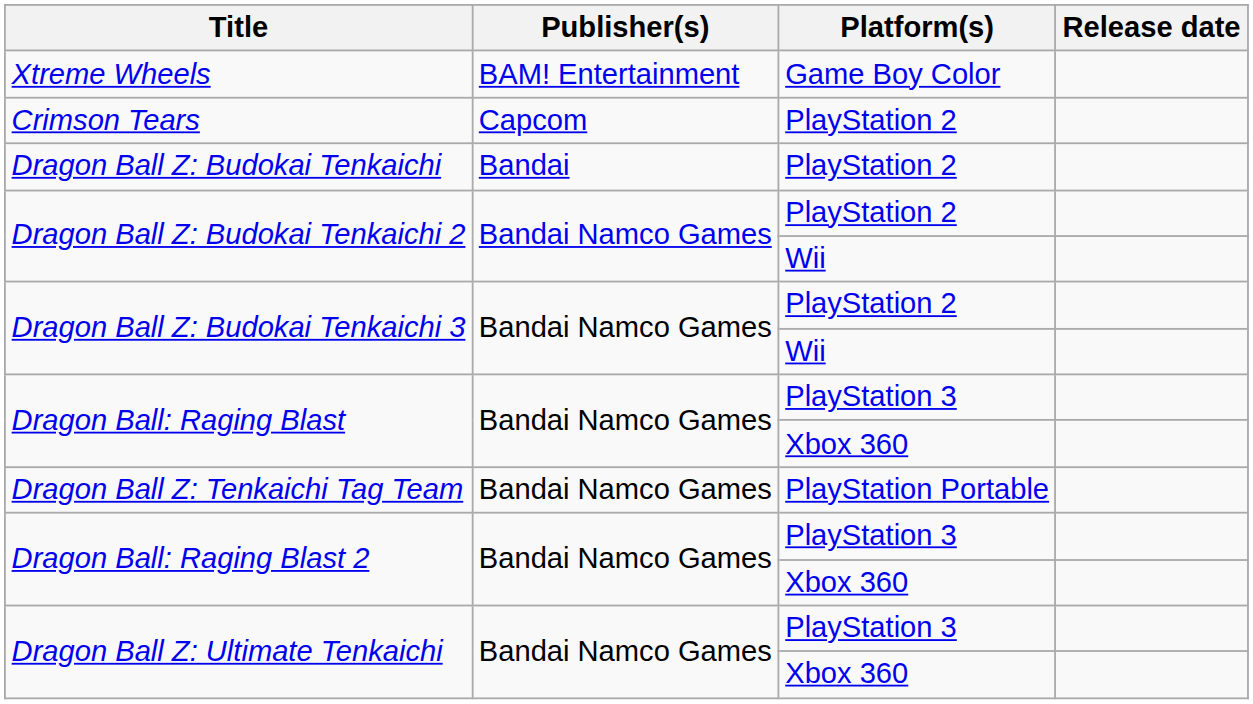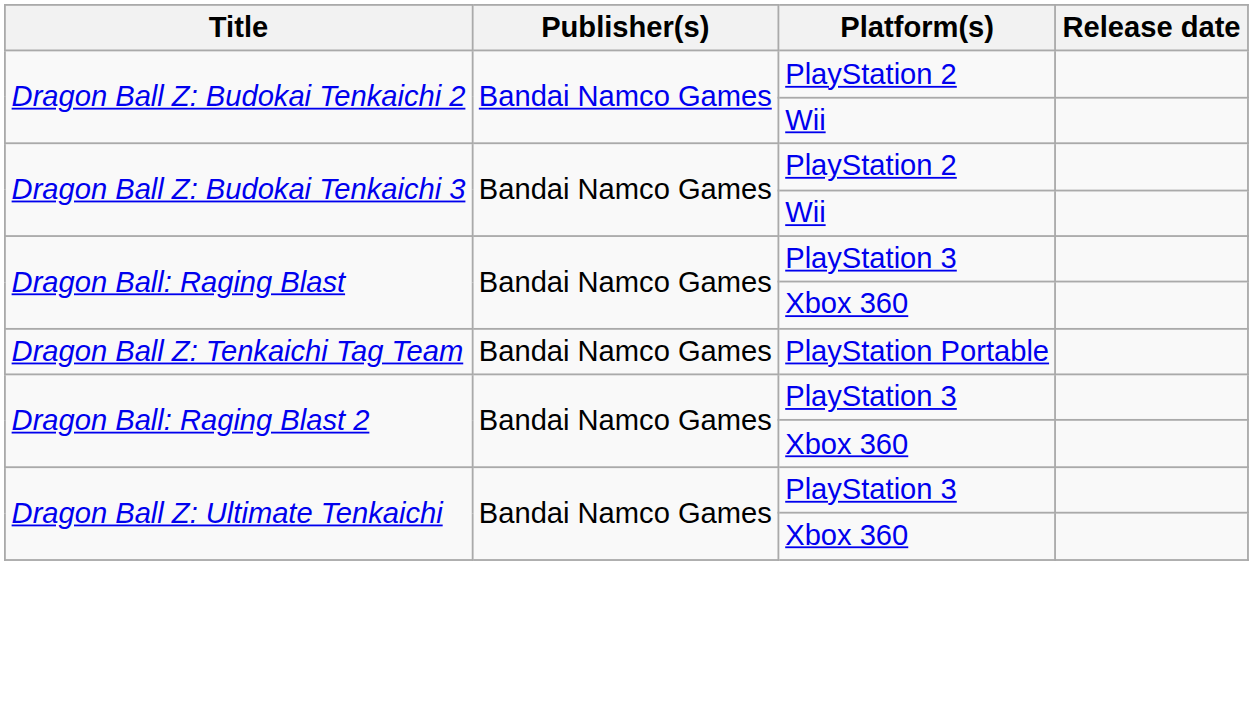- row: Xtreme Wheels | BAM! Entertainment | Game Boy Color
- row: Crimson Tears | Capcom | PlayStation 2
- row: Dragon Ball Z: Budokai Tenkaichi | Bandai | PlayStation 2
